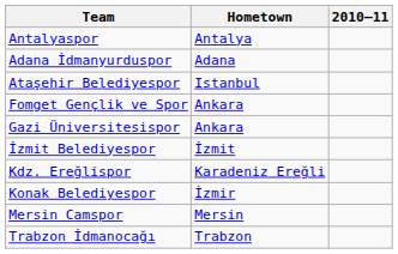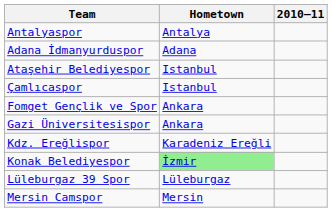+ row: Çamlıcaspor | Istanbul
- row: İzmit Belediyespor | İzmit
Konak Belediyespor | Hometown: no background -> lightgreen background
+ row: Lüleburgaz 39 Spor | Lüleburgaz
- row: Trabzon İdmanocağı | Trabzon
